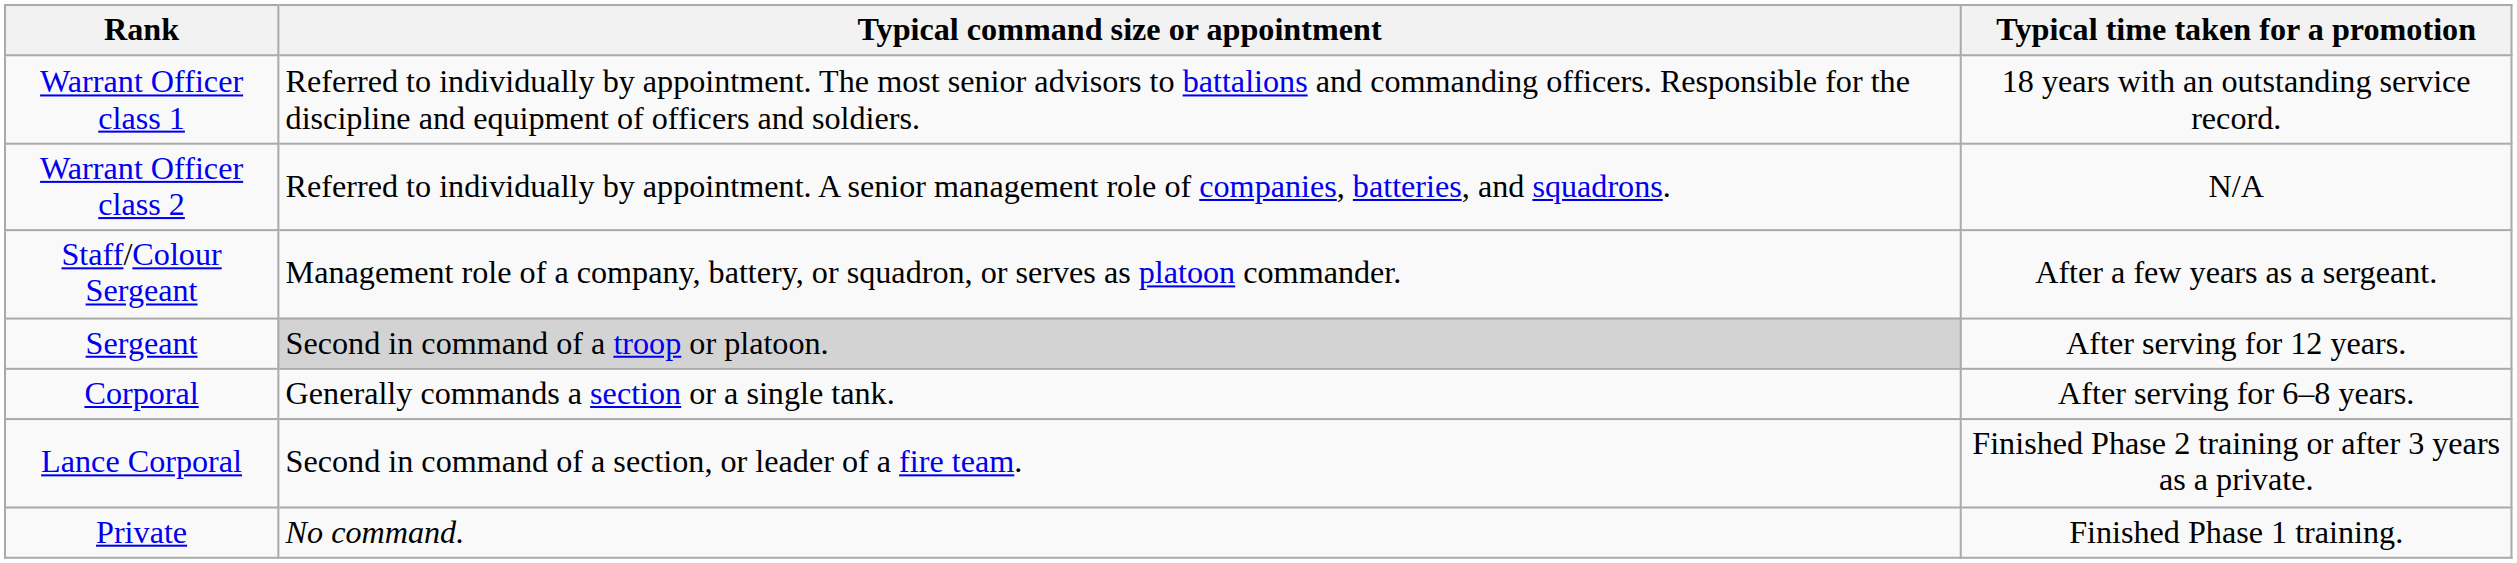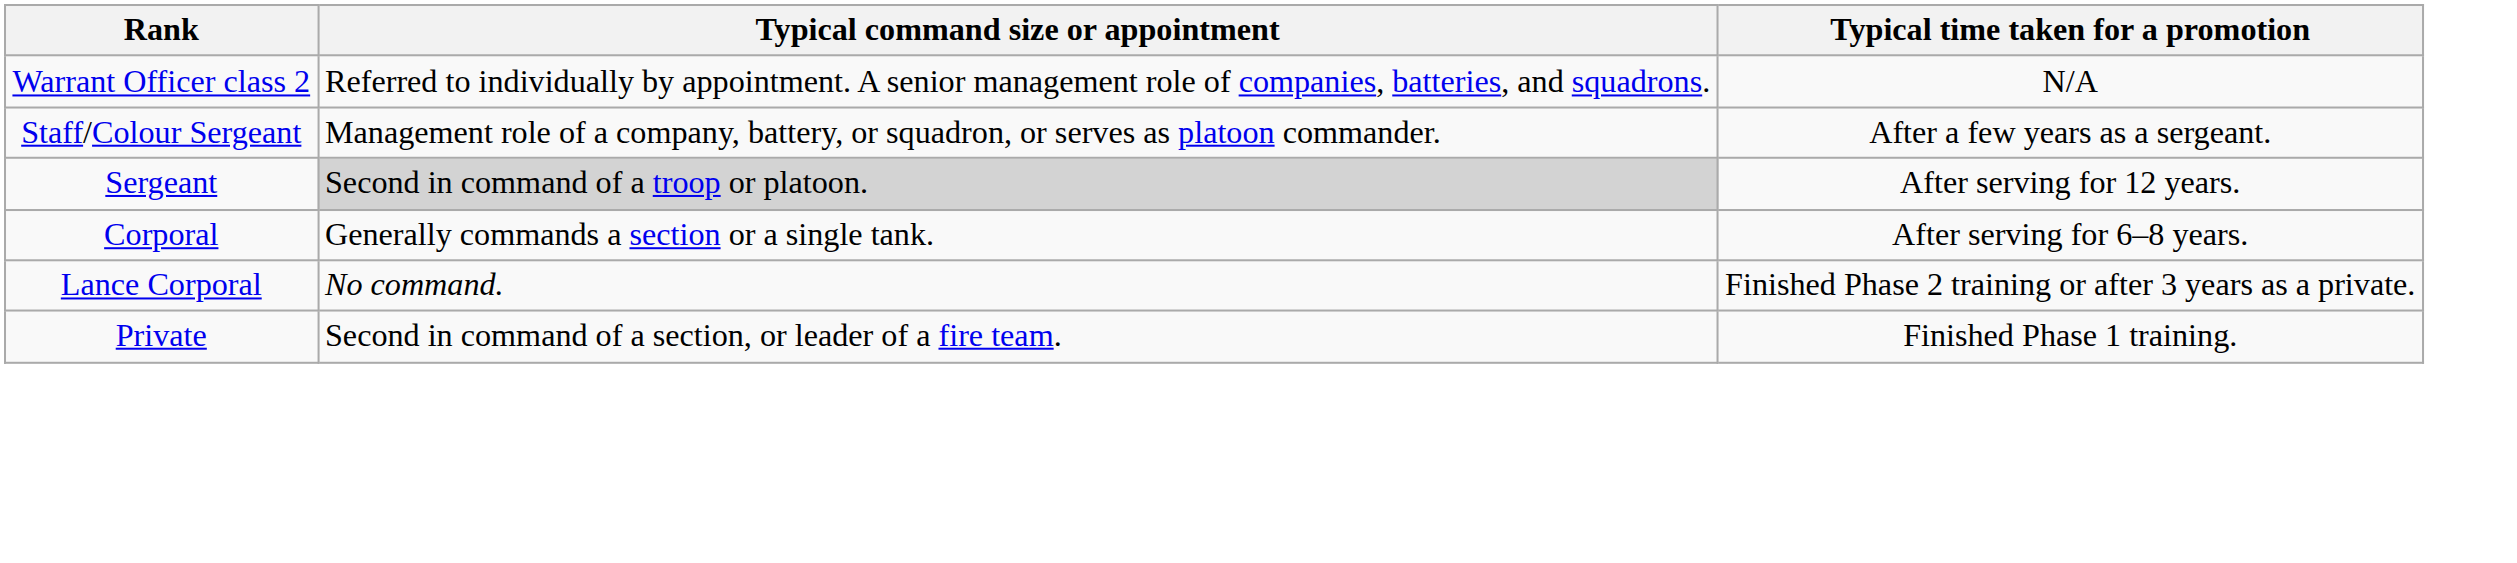- row: Warrant Officer class 1 | Referred to individually by appointment. The most senior advisors to battalions and commanding officers. Responsible for the discipline and equipment of officers and soldiers. | 18 years with an outstanding service record.
Lance Corporal | Typical command size or appointment: Second in command of a section, or leader of a fire team. -> No command.
Private | Typical command size or appointment: No command. -> Second in command of a section, or leader of a fire team.
